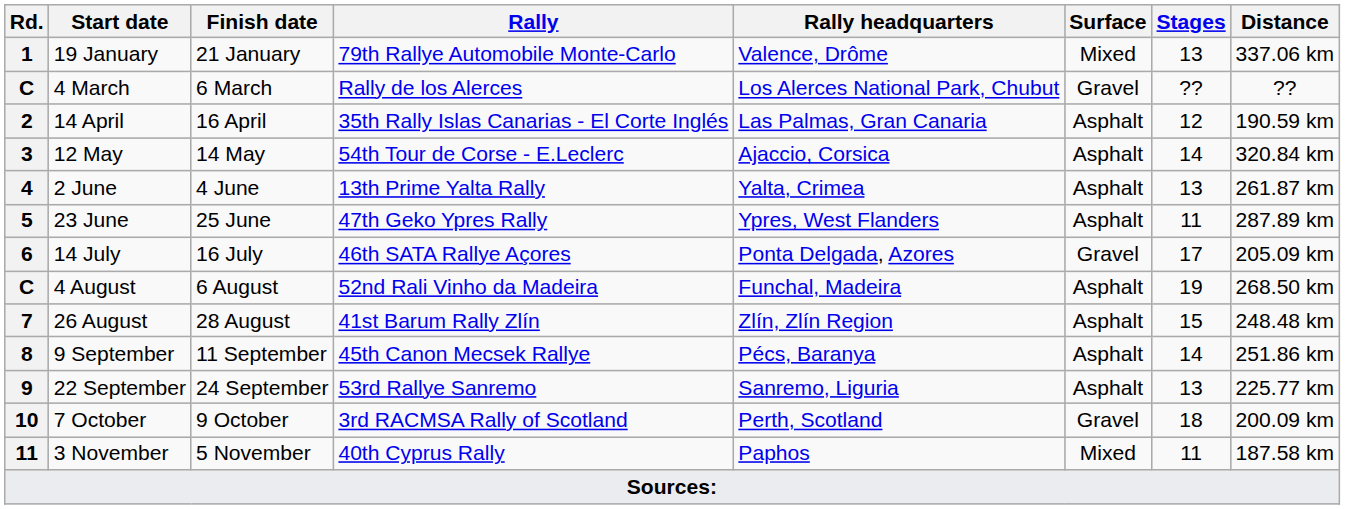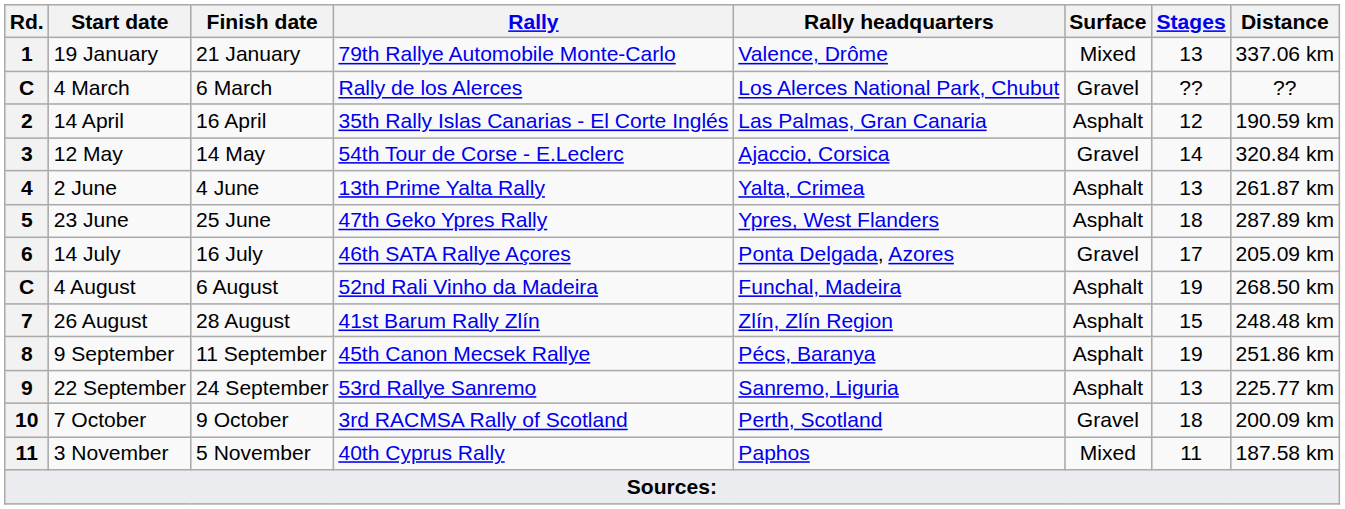12 May | Surface: Asphalt -> Gravel
23 June | Stages: 11 -> 18
9 September | Stages: 14 -> 19
